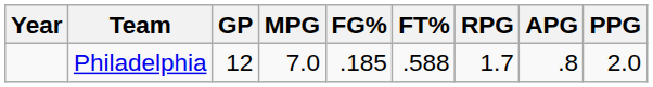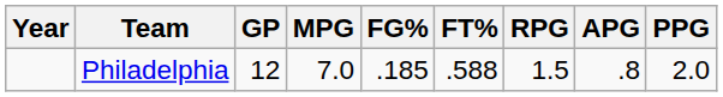Philadelphia | RPG: 1.7 -> 1.5
